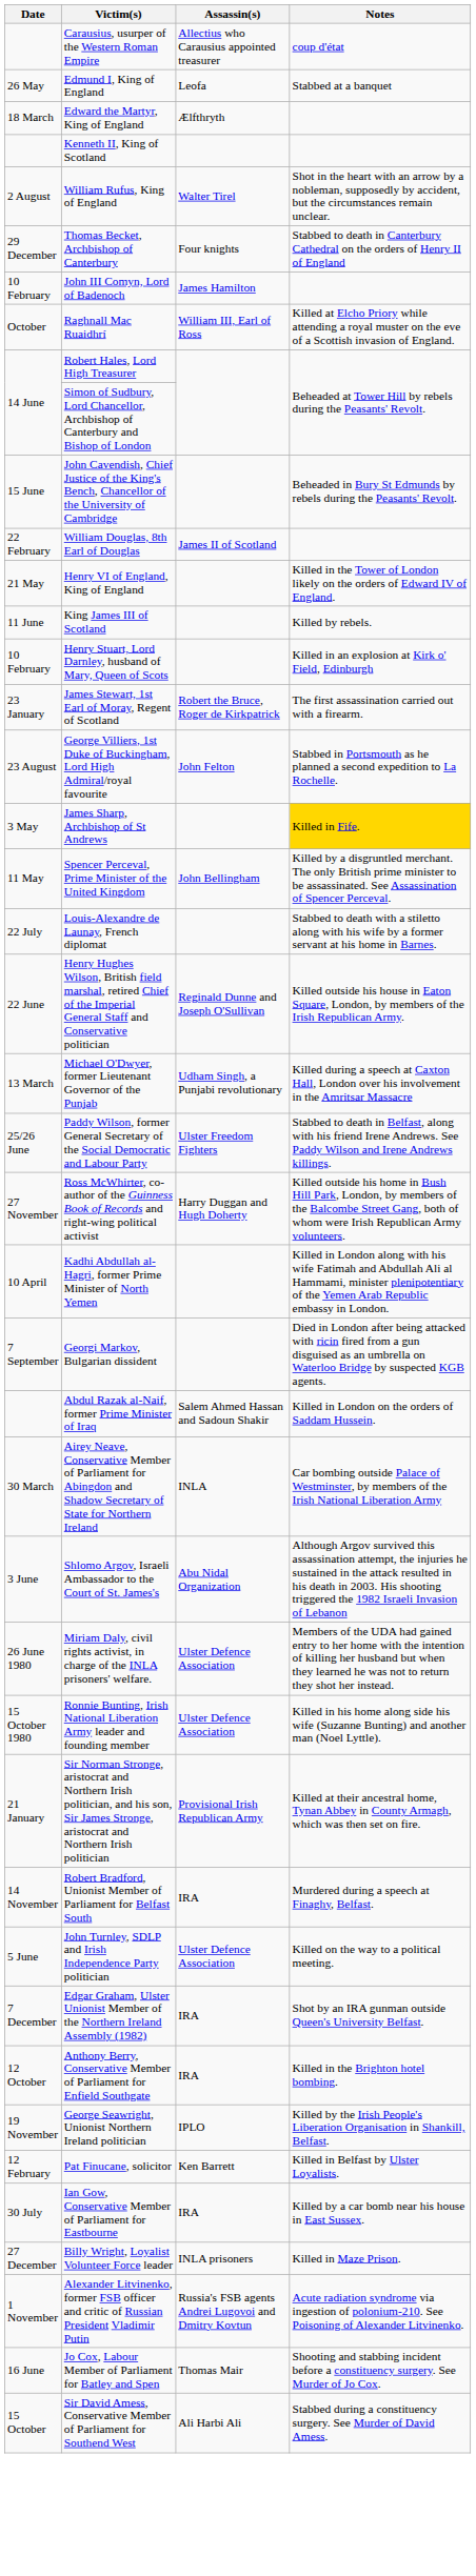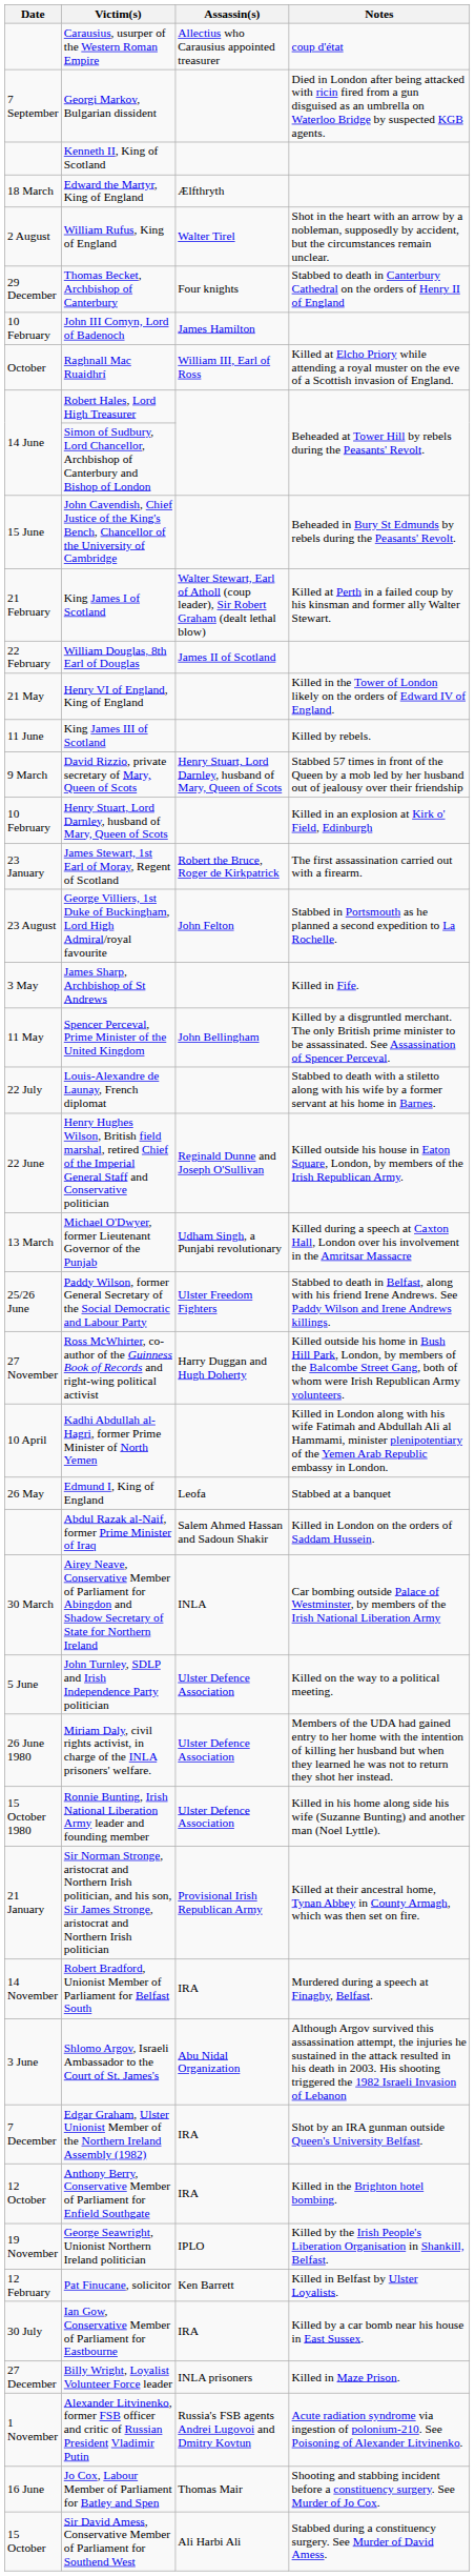rows swapped: Edmund I, King of England <-> Georgi Markov, Bulgarian dissident
rows swapped: Edward the Martyr, King of England <-> Kenneth II, King of Scotland
+ row: 21 February | King James I of Scotland | Walter Stewart, Earl of Atholl (coup leader), Sir Robert Graham (dealt lethal blow) | Killed at Perth in a failed coup by his kinsman and former ally Walter Stewart.
+ row: 9 March | David Rizzio, private secretary of Mary, Queen of Scots | Henry Stuart, Lord Darnley, husband of Mary, Queen of Scots | Stabbed 57 times in front of the Queen by a mob led by her husband out of jealousy over their friendship
James Sharp, Archbishop of St Andrews | Notes: gold background -> no background
rows swapped: John Turnley, SDLP and Irish Independence Party politician <-> Shlomo Argov, Israeli Ambassador to the Court of St. James's
